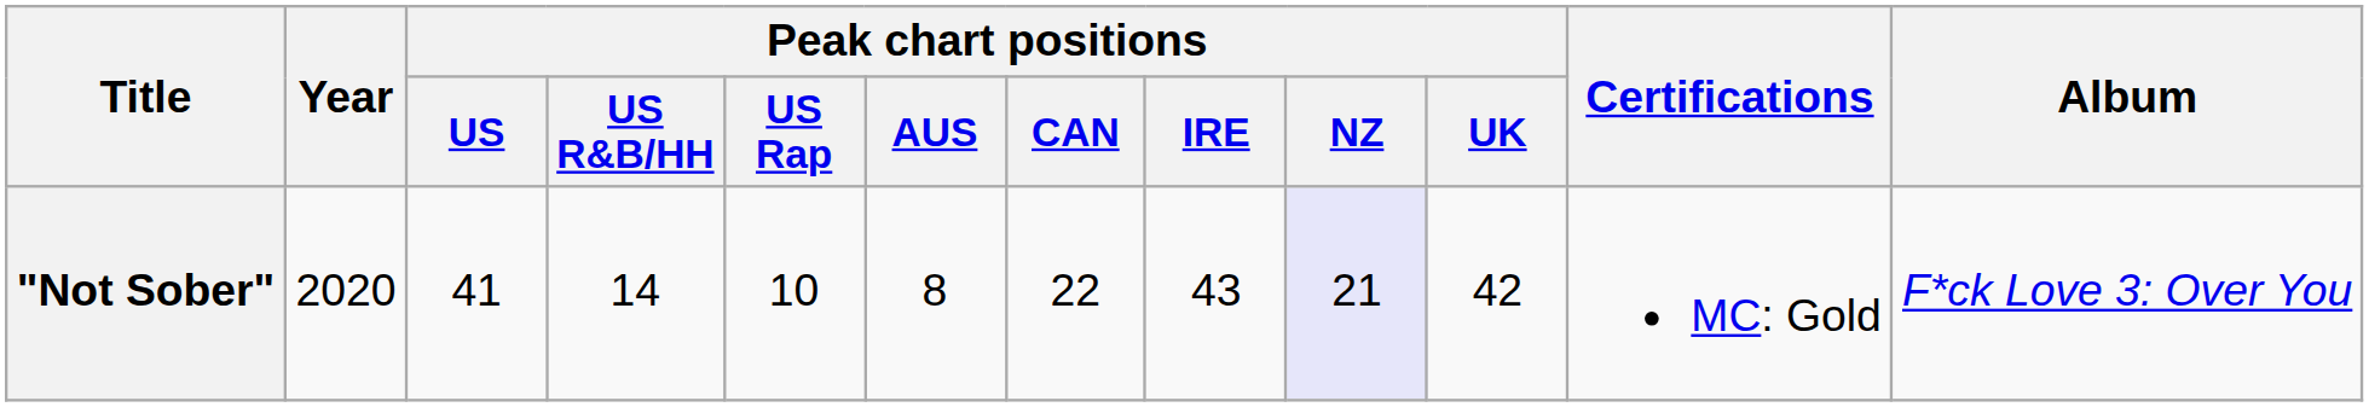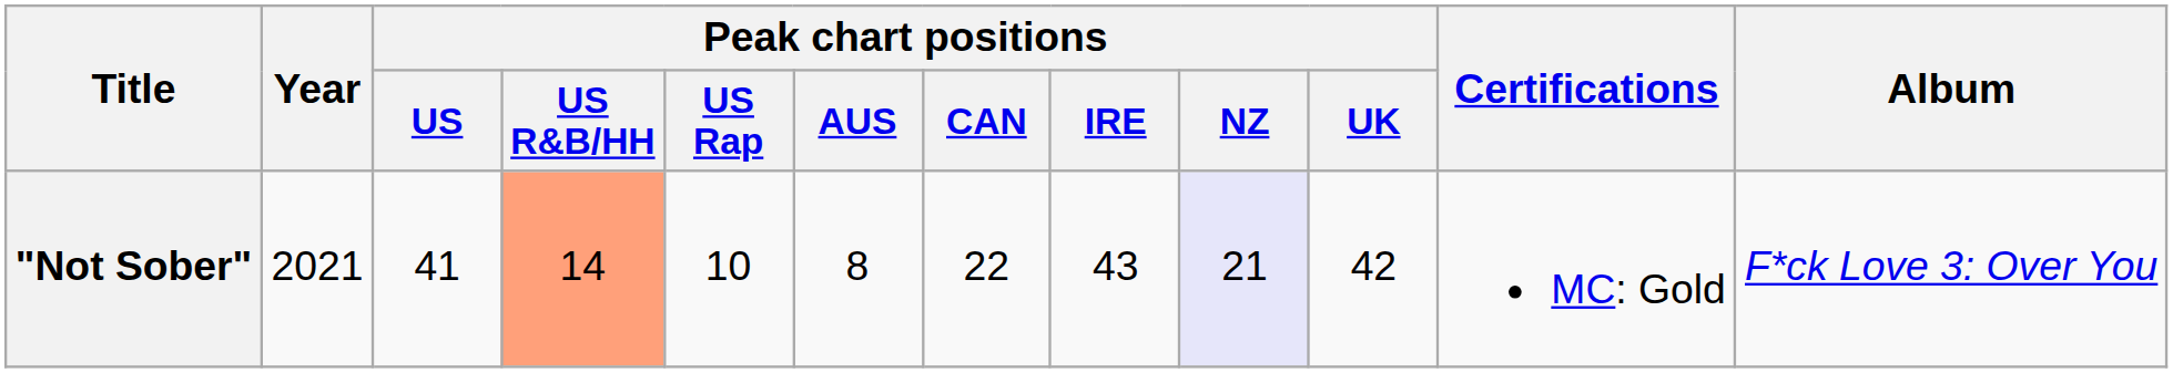"Not Sober" | Year: 2020 -> 2021
"Not Sober" | Peak chart positions / US R&B/HH: no background -> lightsalmon background
